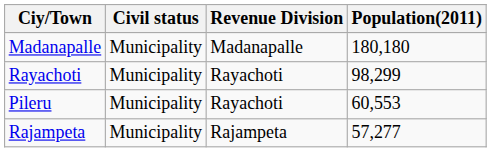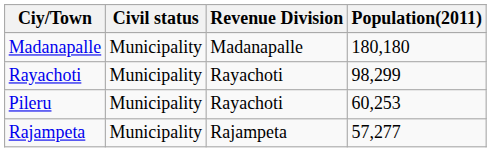Pileru | Population(2011): 60,553 -> 60,253
